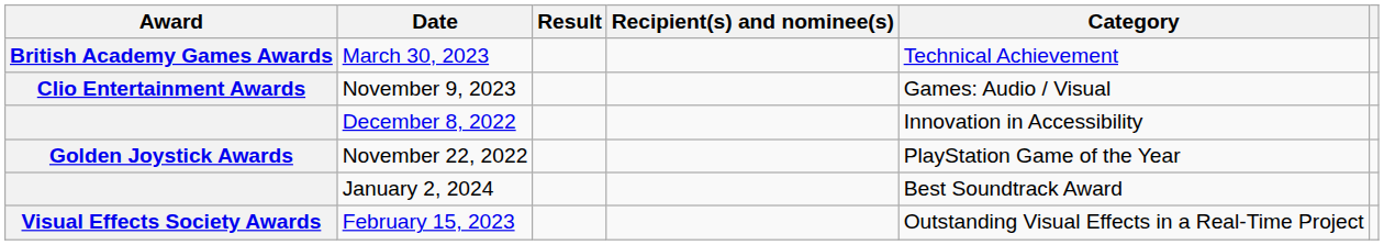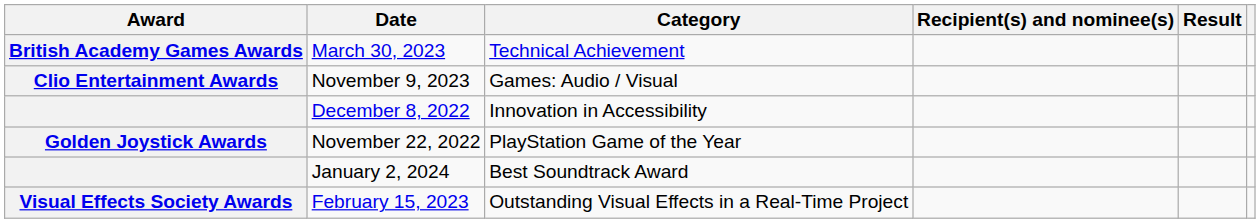columns swapped: Category <-> Result
